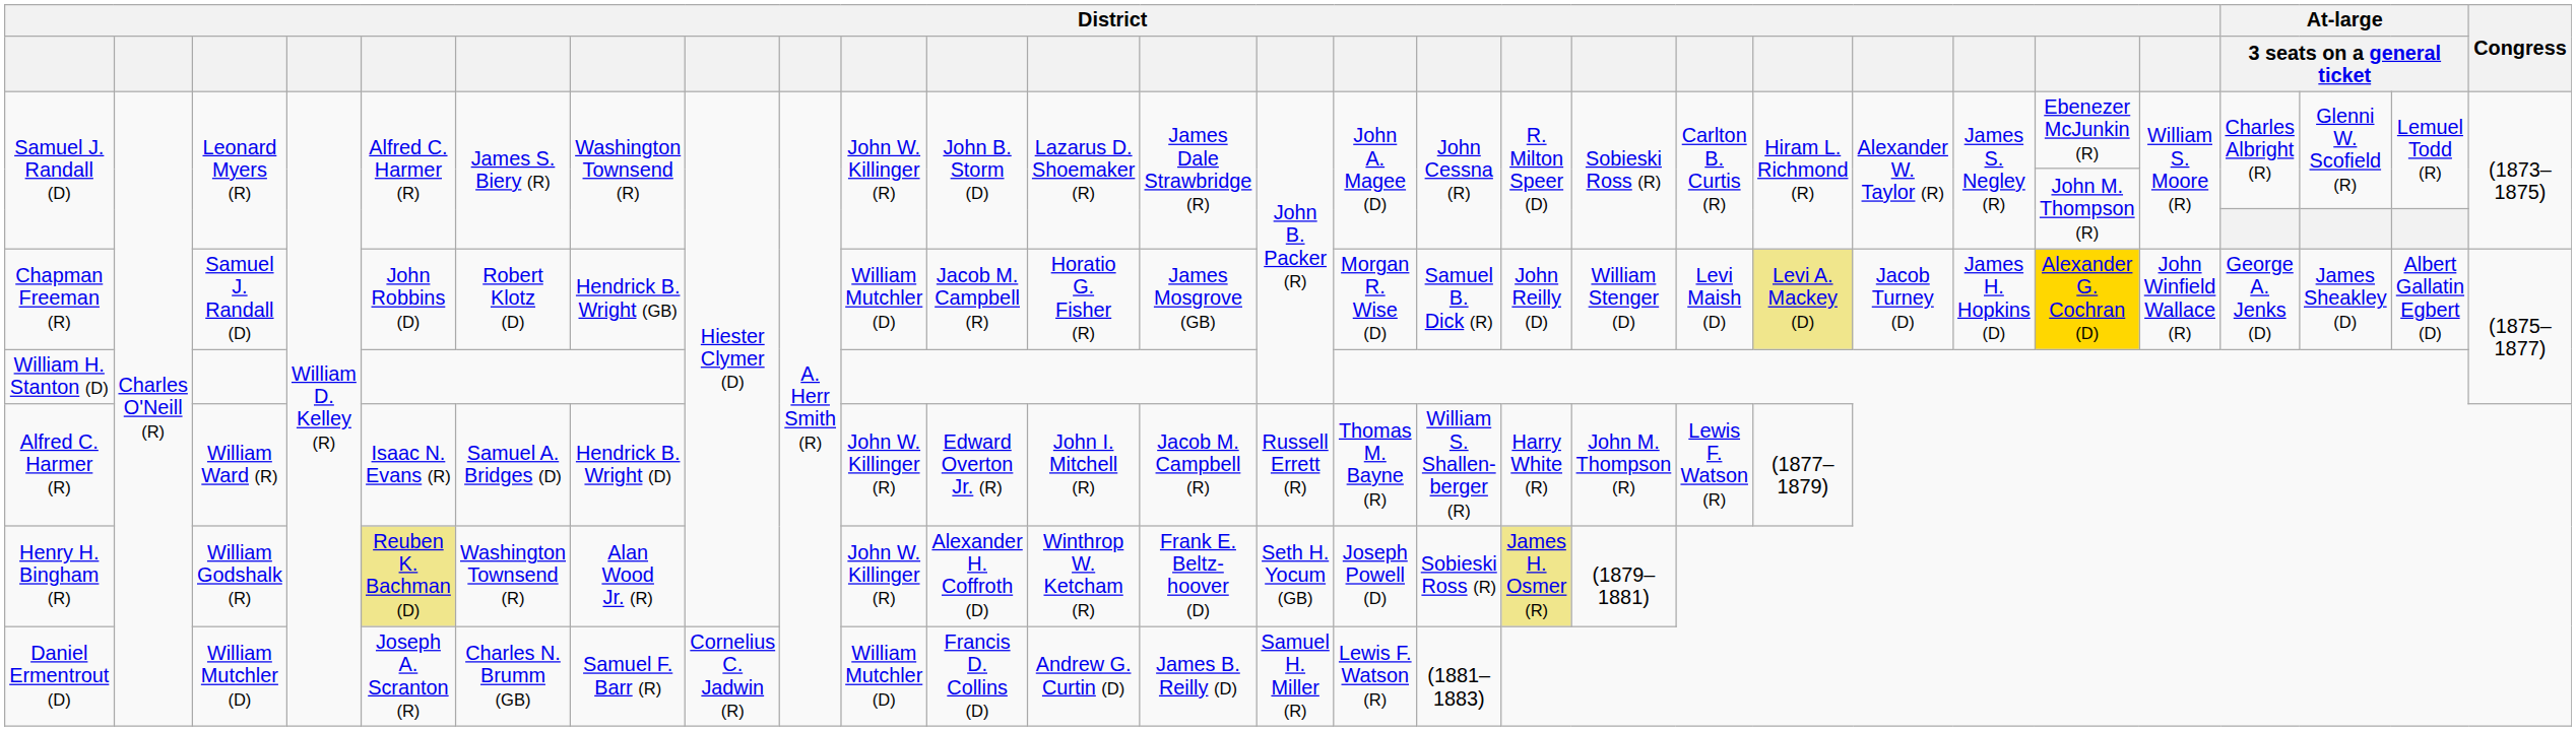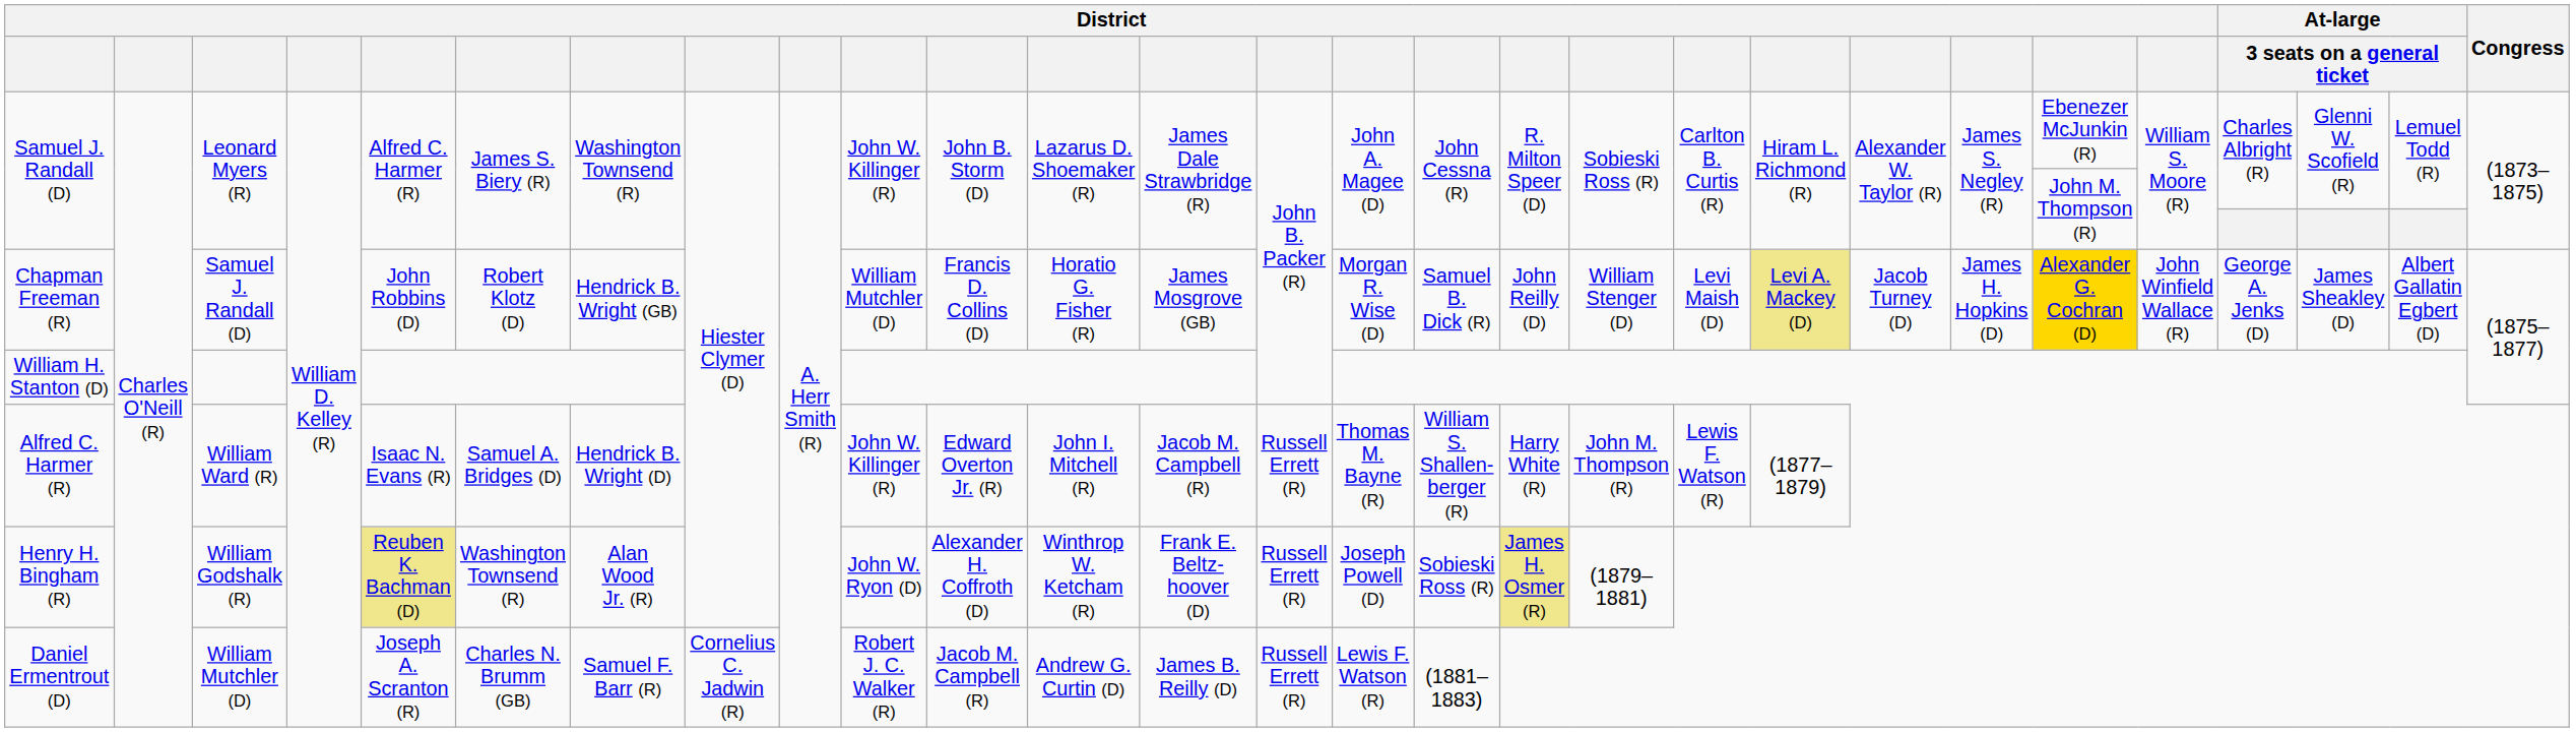Chapman Freeman (R) | column 11: Jacob M. Campbell (R) -> Francis D. Collins (D)
Henry H. Bingham (R) | column 10: John W. Killinger (R) -> John W. Ryon (D)
Henry H. Bingham (R) | column 14: Seth H. Yocum (GB) -> Russell Errett (R)
Daniel Ermentrout (D) | column 10: William Mutchler (D) -> Robert J. C. Walker (R)
Daniel Ermentrout (D) | column 11: Francis D. Collins (D) -> Jacob M. Campbell (R)
Daniel Ermentrout (D) | column 14: Samuel H. Miller (R) -> Russell Errett (R)
